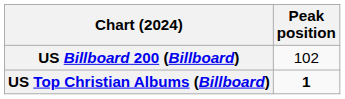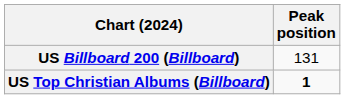US Billboard 200 (Billboard) | Peak position: 102 -> 131
